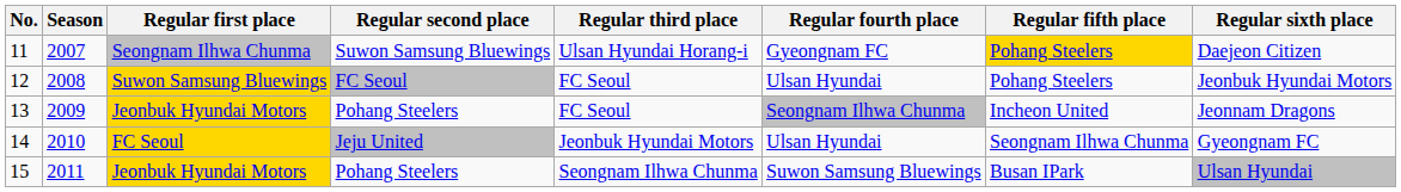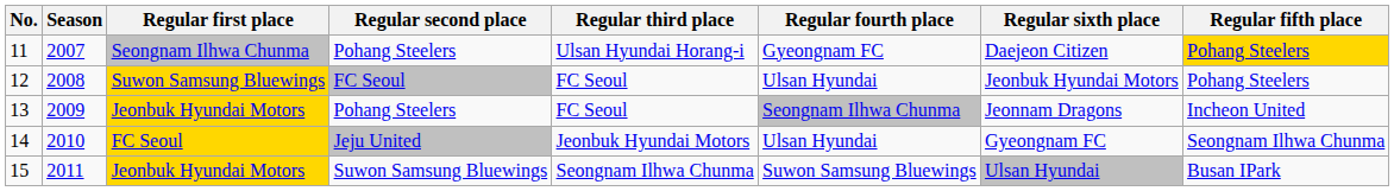columns swapped: Regular fifth place <-> Regular sixth place
11 | Regular second place: Suwon Samsung Bluewings -> Pohang Steelers
15 | Regular second place: Pohang Steelers -> Suwon Samsung Bluewings
